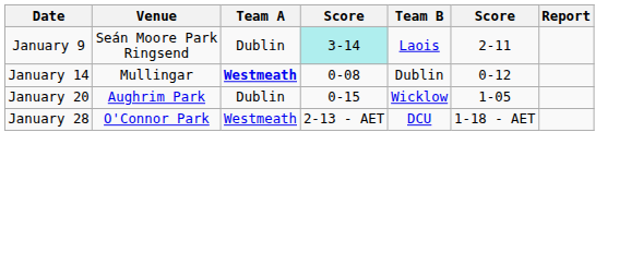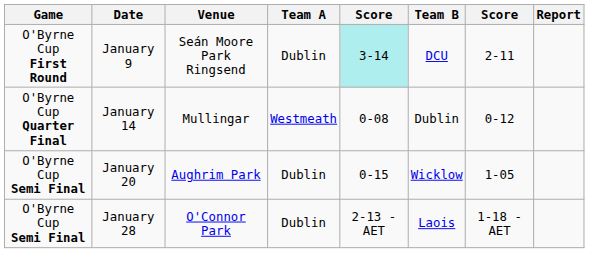+ column: Game | O'Byrne Cup First Round | O'Byrne Cup Quarter Final | O'Byrne Cup Semi Final | O'Byrne Cup Semi Final
January 9 | Team B: Laois -> DCU
January 14 | Team A: bold -> normal
January 28 | Team A: Westmeath -> Dublin
January 28 | Team B: DCU -> Laois
